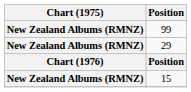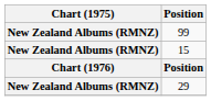rows swapped: 15 <-> 29
